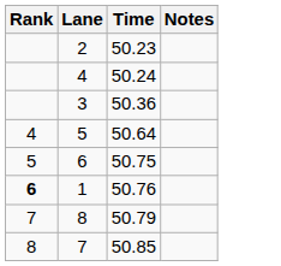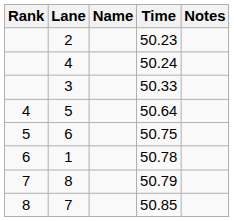+ column: Name
3 | Time: 50.36 -> 50.33
1 | Rank: bold -> normal
1 | Time: 50.76 -> 50.78
